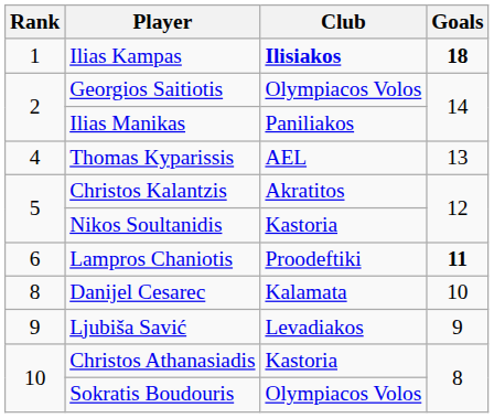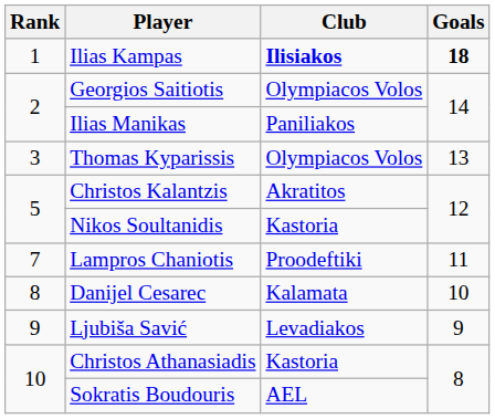Thomas Kyparissis | Rank: 4 -> 3
Thomas Kyparissis | Club: AEL -> Olympiacos Volos
Lampros Chaniotis | Rank: 6 -> 7
Lampros Chaniotis | Goals: bold -> normal
Sokratis Boudouris | Club: Olympiacos Volos -> AEL
